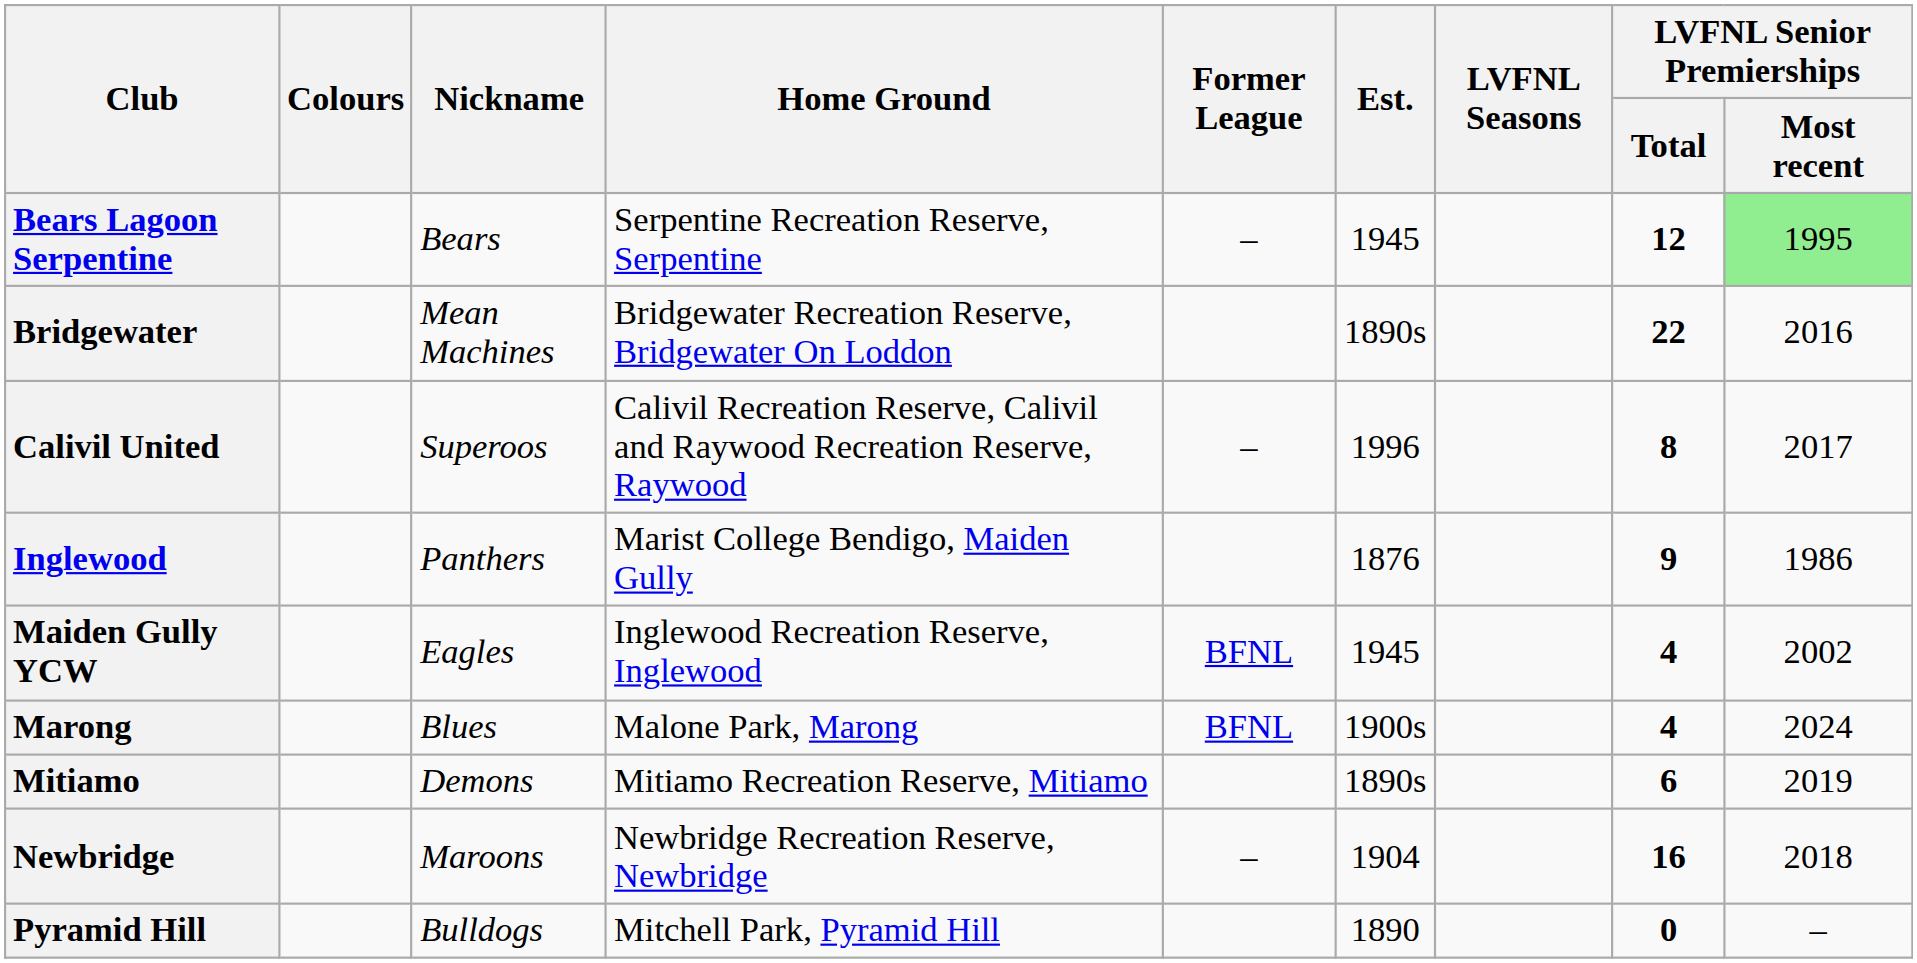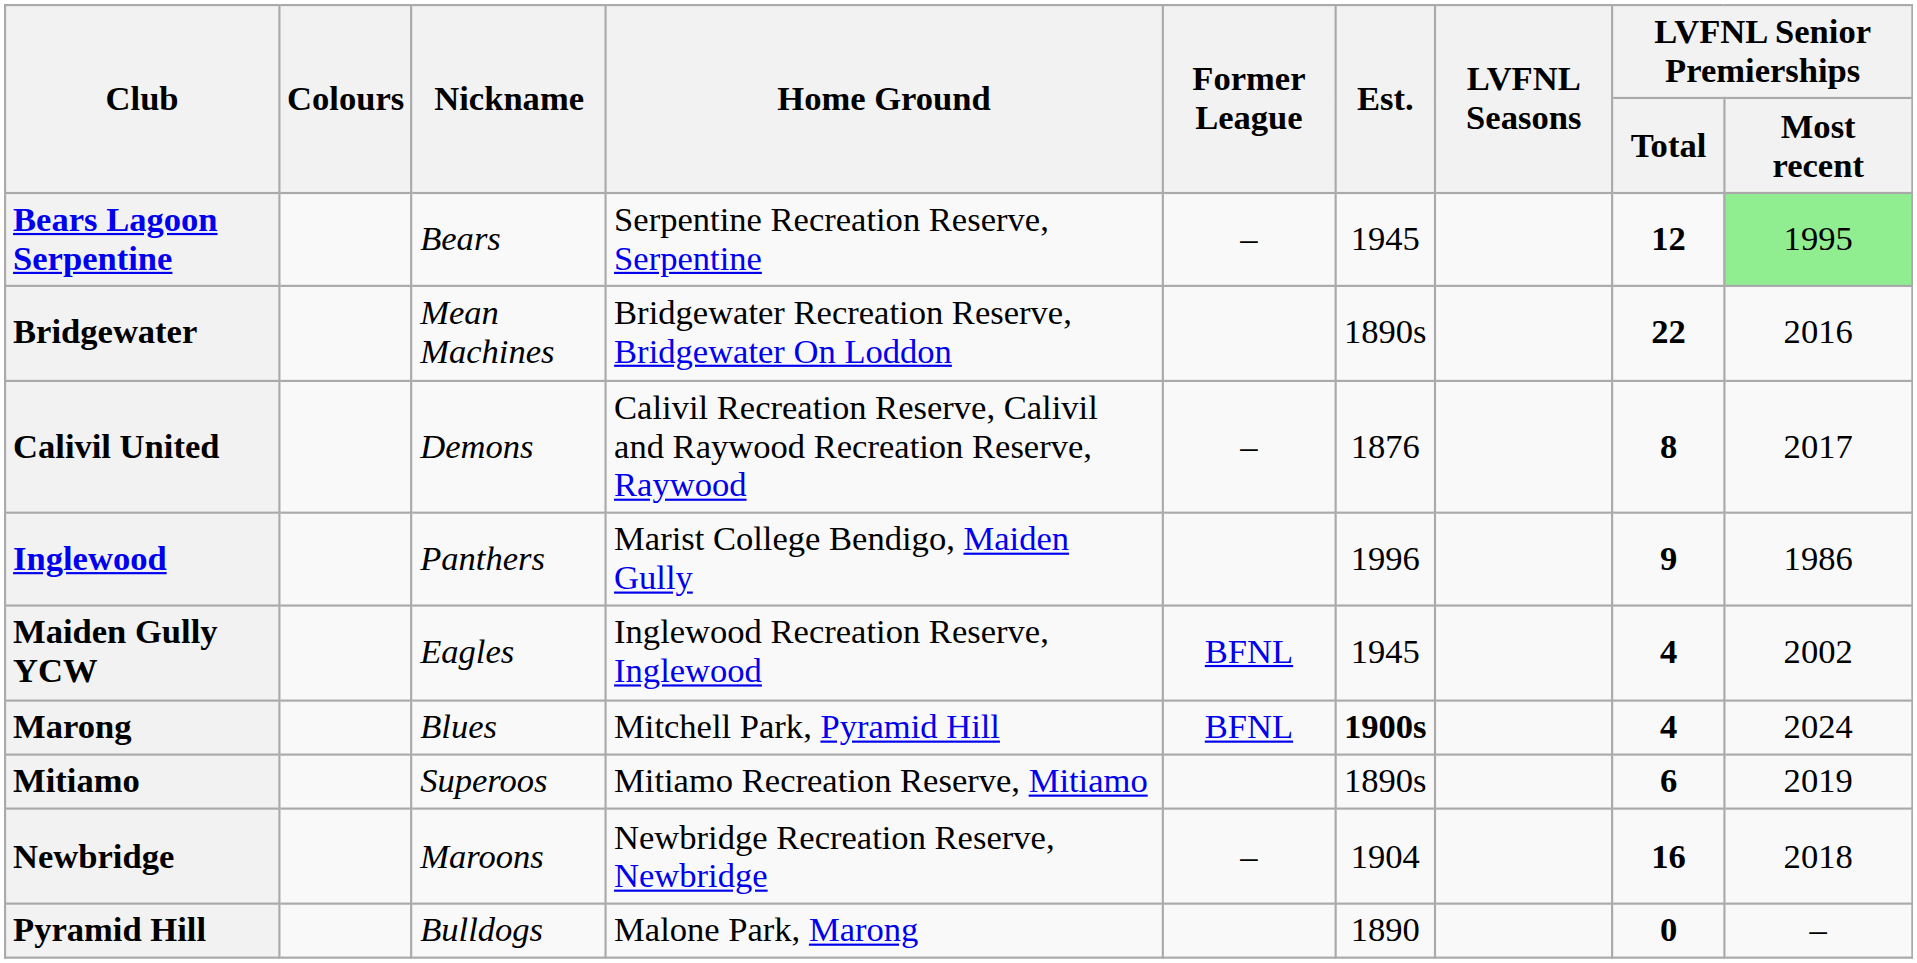Calivil United | Nickname: Superoos -> Demons
Calivil United | Est.: 1996 -> 1876
Inglewood | Est.: 1876 -> 1996
Marong | Home Ground: Malone Park, Marong -> Mitchell Park, Pyramid Hill
Marong | Est.: normal -> bold
Mitiamo | Nickname: Demons -> Superoos
Pyramid Hill | Home Ground: Mitchell Park, Pyramid Hill -> Malone Park, Marong
